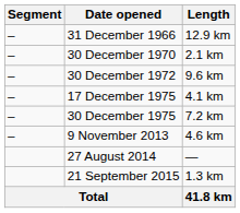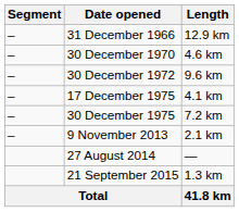30 December 1970 | Length: 2.1 km -> 4.6 km
9 November 2013 | Length: 4.6 km -> 2.1 km
